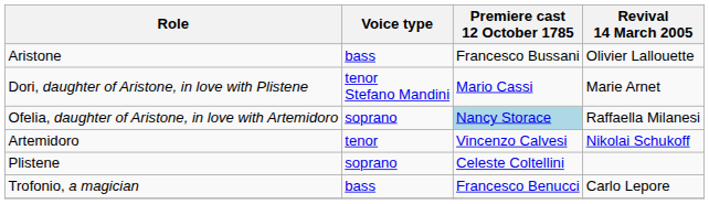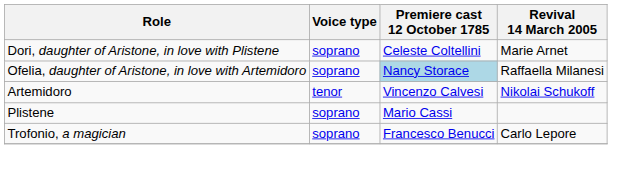- row: Aristone | bass | Francesco Bussani | Olivier Lallouette
Dori, daughter of Aristone, in love with Plistene | Voice type: tenor Stefano Mandini -> soprano
Dori, daughter of Aristone, in love with Plistene | Premiere cast 12 October 1785: Mario Cassi -> Celeste Coltellini
Plistene | Premiere cast 12 October 1785: Celeste Coltellini -> Mario Cassi
Trofonio, a magician | Voice type: bass -> soprano
